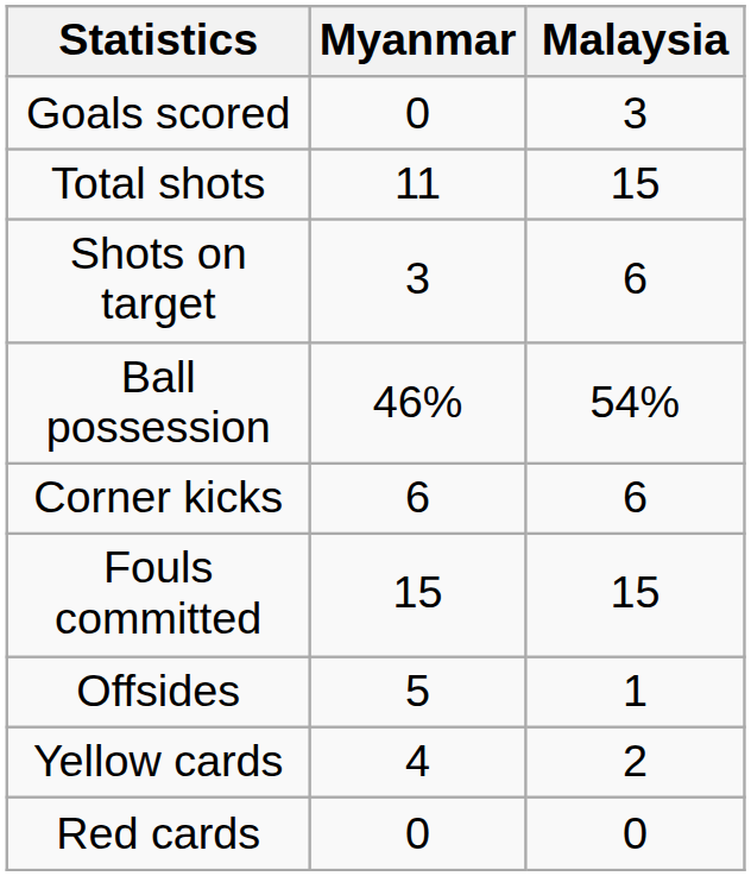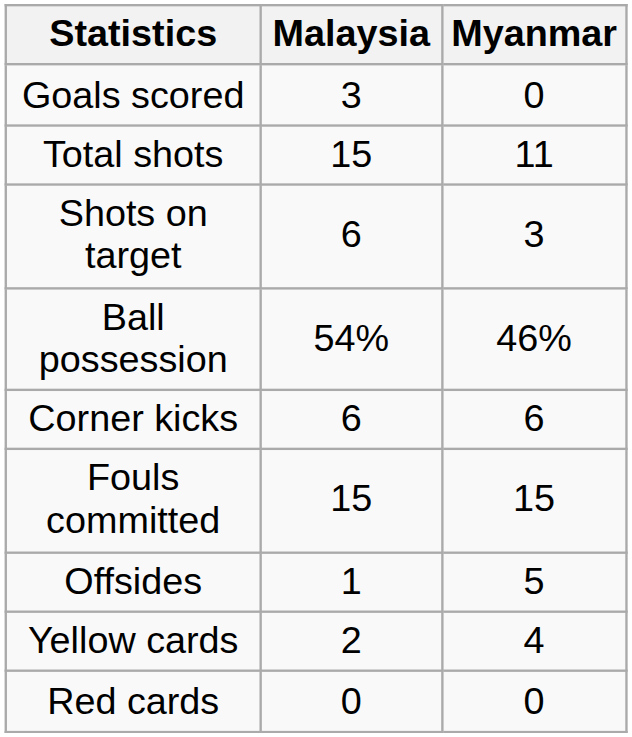columns swapped: Malaysia <-> Myanmar
